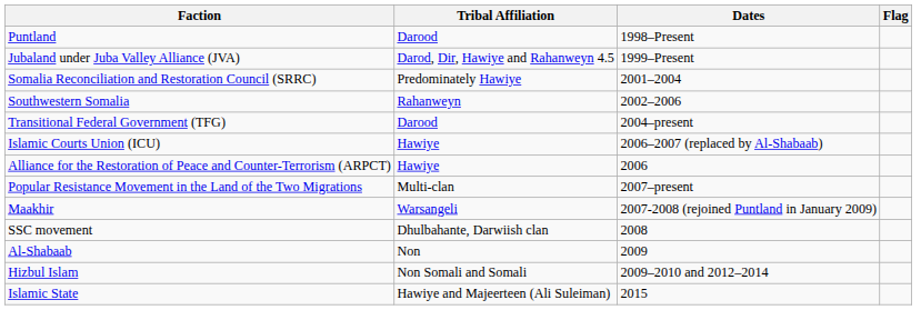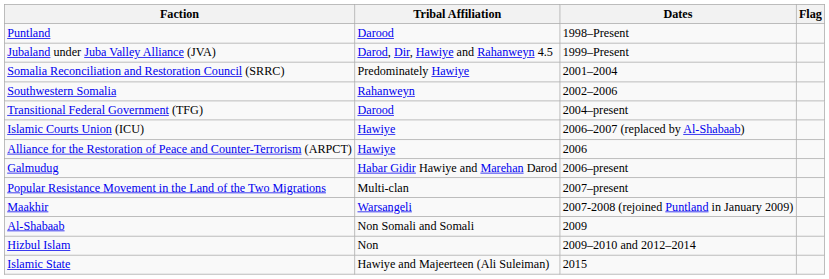+ row: Galmudug | Habar Gidir Hawiye and Marehan Darod | 2006–present
- row: SSC movement | Dhulbahante, Darwiish clan | 2008
Al-Shabaab | Tribal Affiliation: Non -> Non Somali and Somali
Hizbul Islam | Tribal Affiliation: Non Somali and Somali -> Non
